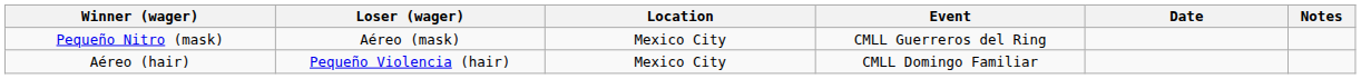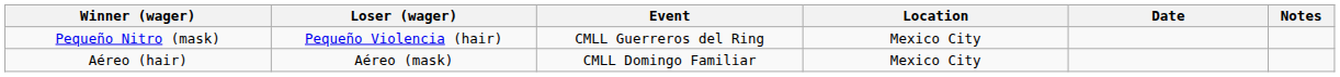columns swapped: Location <-> Event
Pequeño Nitro (mask) | Loser (wager): Aéreo (mask) -> Pequeño Violencia (hair)
Aéreo (hair) | Loser (wager): Pequeño Violencia (hair) -> Aéreo (mask)
